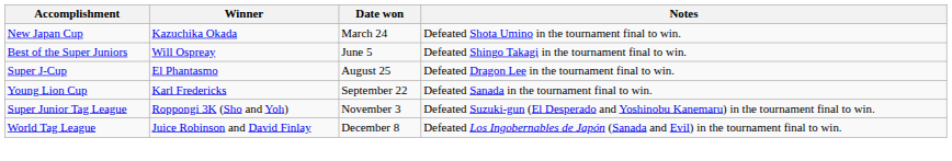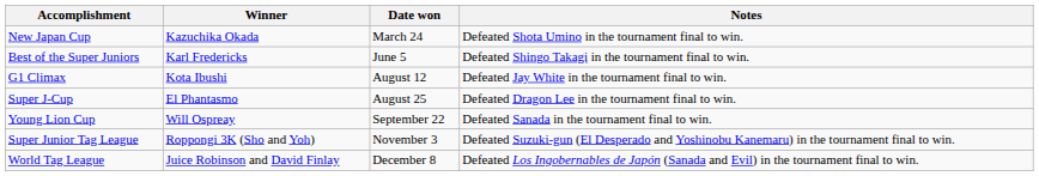Best of the Super Juniors | Winner: Will Ospreay -> Karl Fredericks
+ row: G1 Climax | Kota Ibushi | August 12 | Defeated Jay White in the tournament final to win.
Young Lion Cup | Winner: Karl Fredericks -> Will Ospreay
